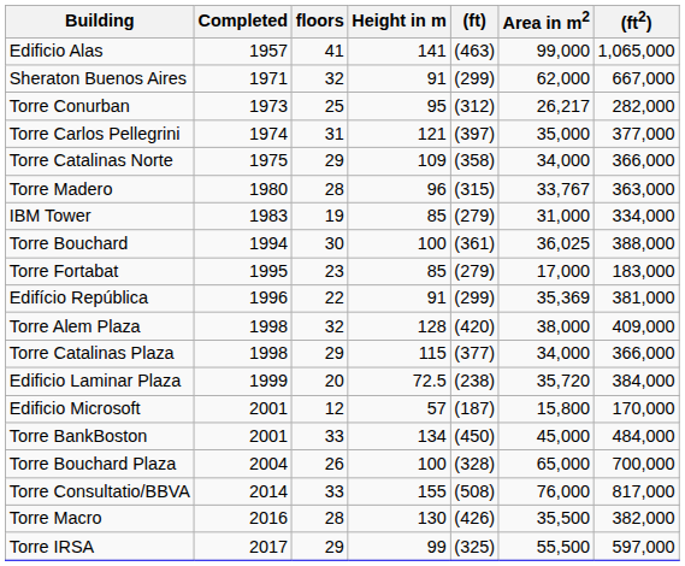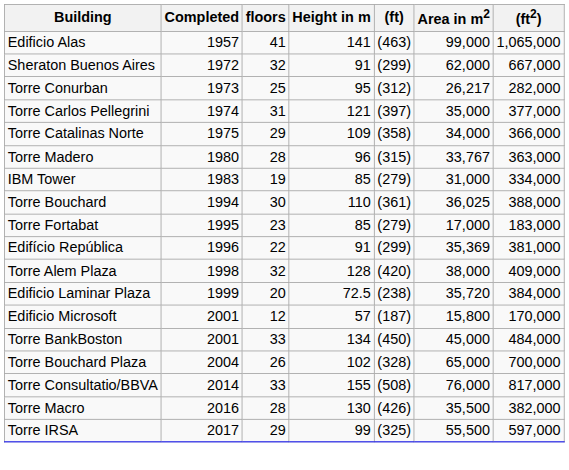Sheraton Buenos Aires | Completed: 1971 -> 1972
Torre Bouchard | Height in m: 100 -> 110
- row: Torre Catalinas Plaza | 1998 | 29 | 115 | (377) | 34,000 | 366,000
Torre Bouchard Plaza | Height in m: 100 -> 102
